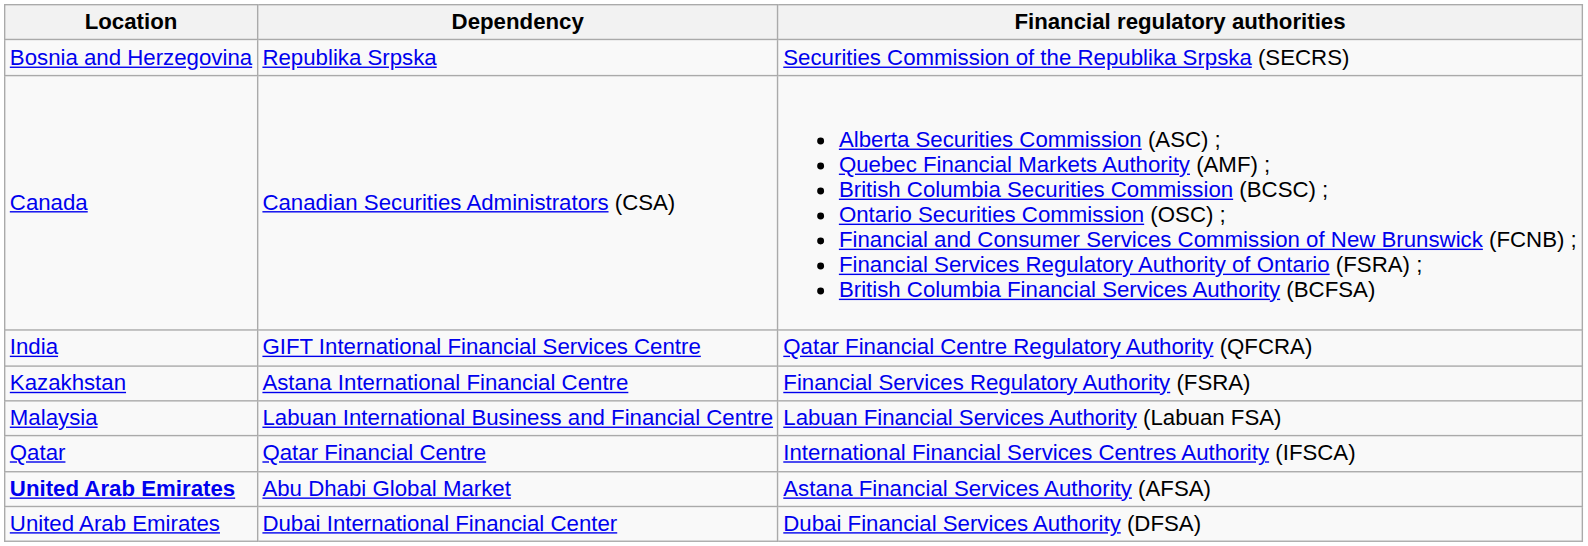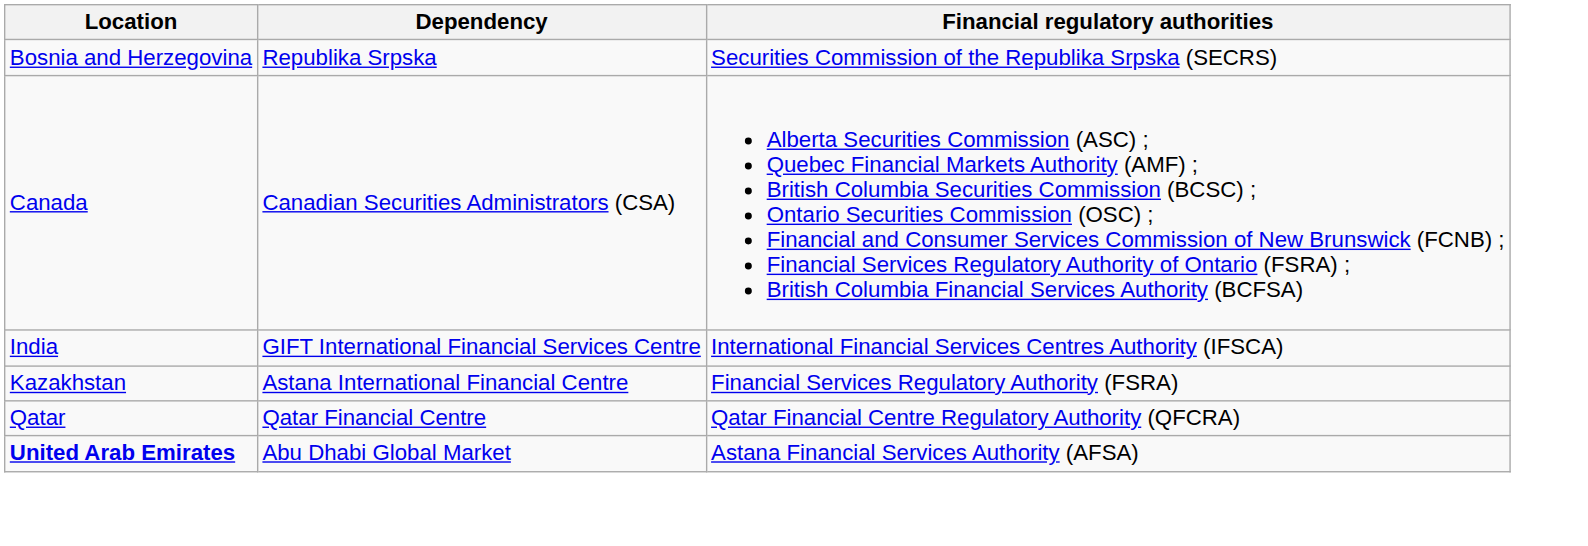GIFT International Financial Services Centre | Financial regulatory authorities: Qatar Financial Centre Regulatory Authority (QFCRA) -> International Financial Services Centres Authority (IFSCA)
- row: Malaysia | Labuan International Business and Financial Centre | Labuan Financial Services Authority (Labuan FSA)
Qatar Financial Centre | Financial regulatory authorities: International Financial Services Centres Authority (IFSCA) -> Qatar Financial Centre Regulatory Authority (QFCRA)
- row: United Arab Emirates | Dubai International Financial Center | Dubai Financial Services Authority (DFSA)
